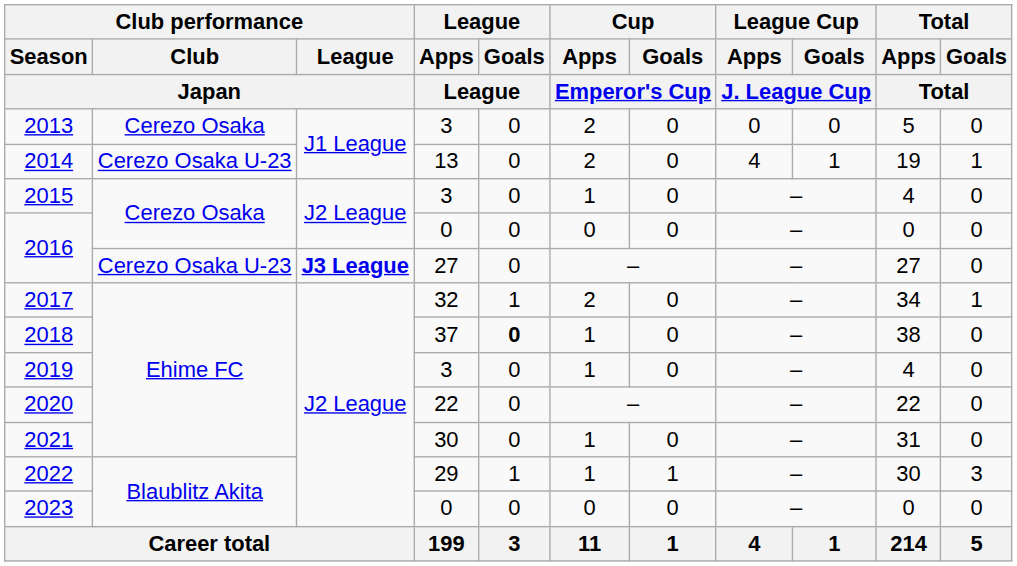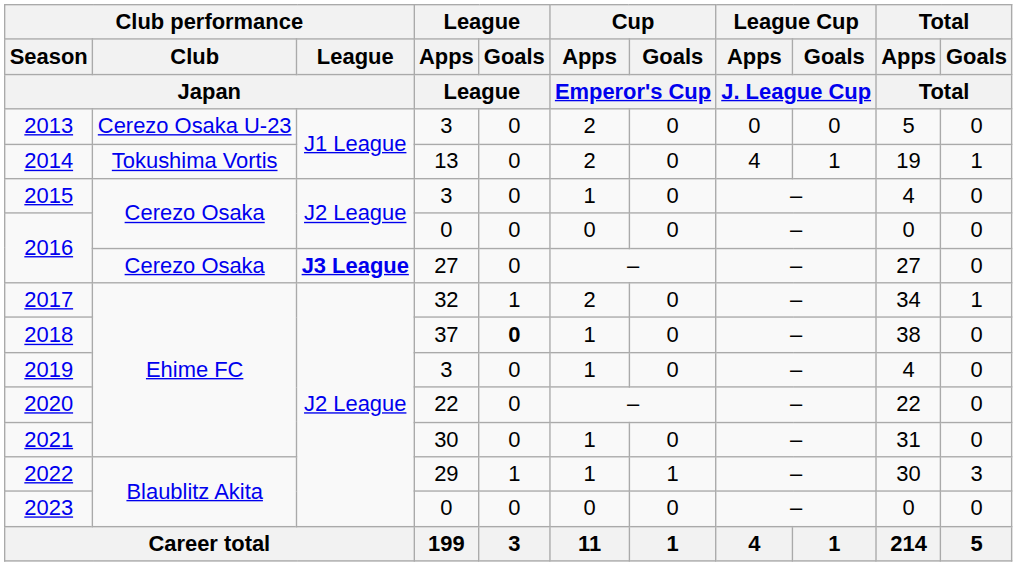2013 | Club performance / Club / Japan: Cerezo Osaka -> Cerezo Osaka U-23
2014 | Club performance / Club / Japan: Cerezo Osaka U-23 -> Tokushima Vortis
2016 / 27 | Club performance / Club / Japan: Cerezo Osaka U-23 -> Cerezo Osaka
